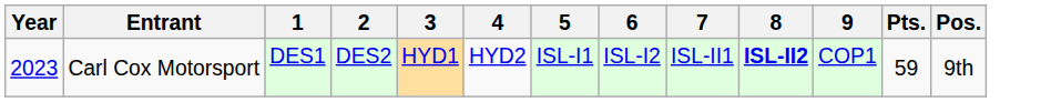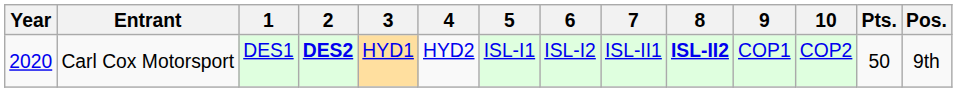+ column: 10 | COP2
Carl Cox Motorsport | Year: 2023 -> 2020
Carl Cox Motorsport | 2: normal -> bold
Carl Cox Motorsport | Pts.: 59 -> 50
